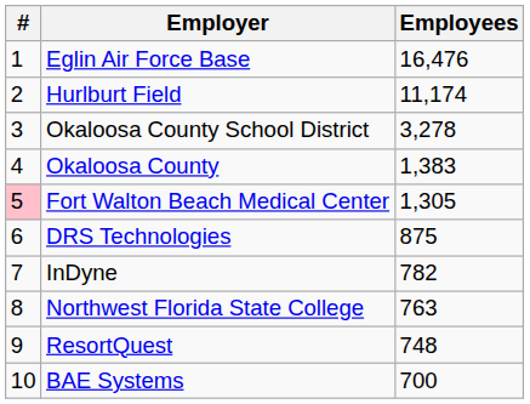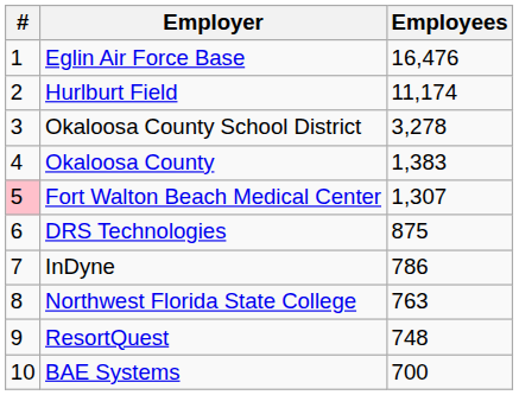Fort Walton Beach Medical Center | Employees: 1,305 -> 1,307
InDyne | Employees: 782 -> 786
